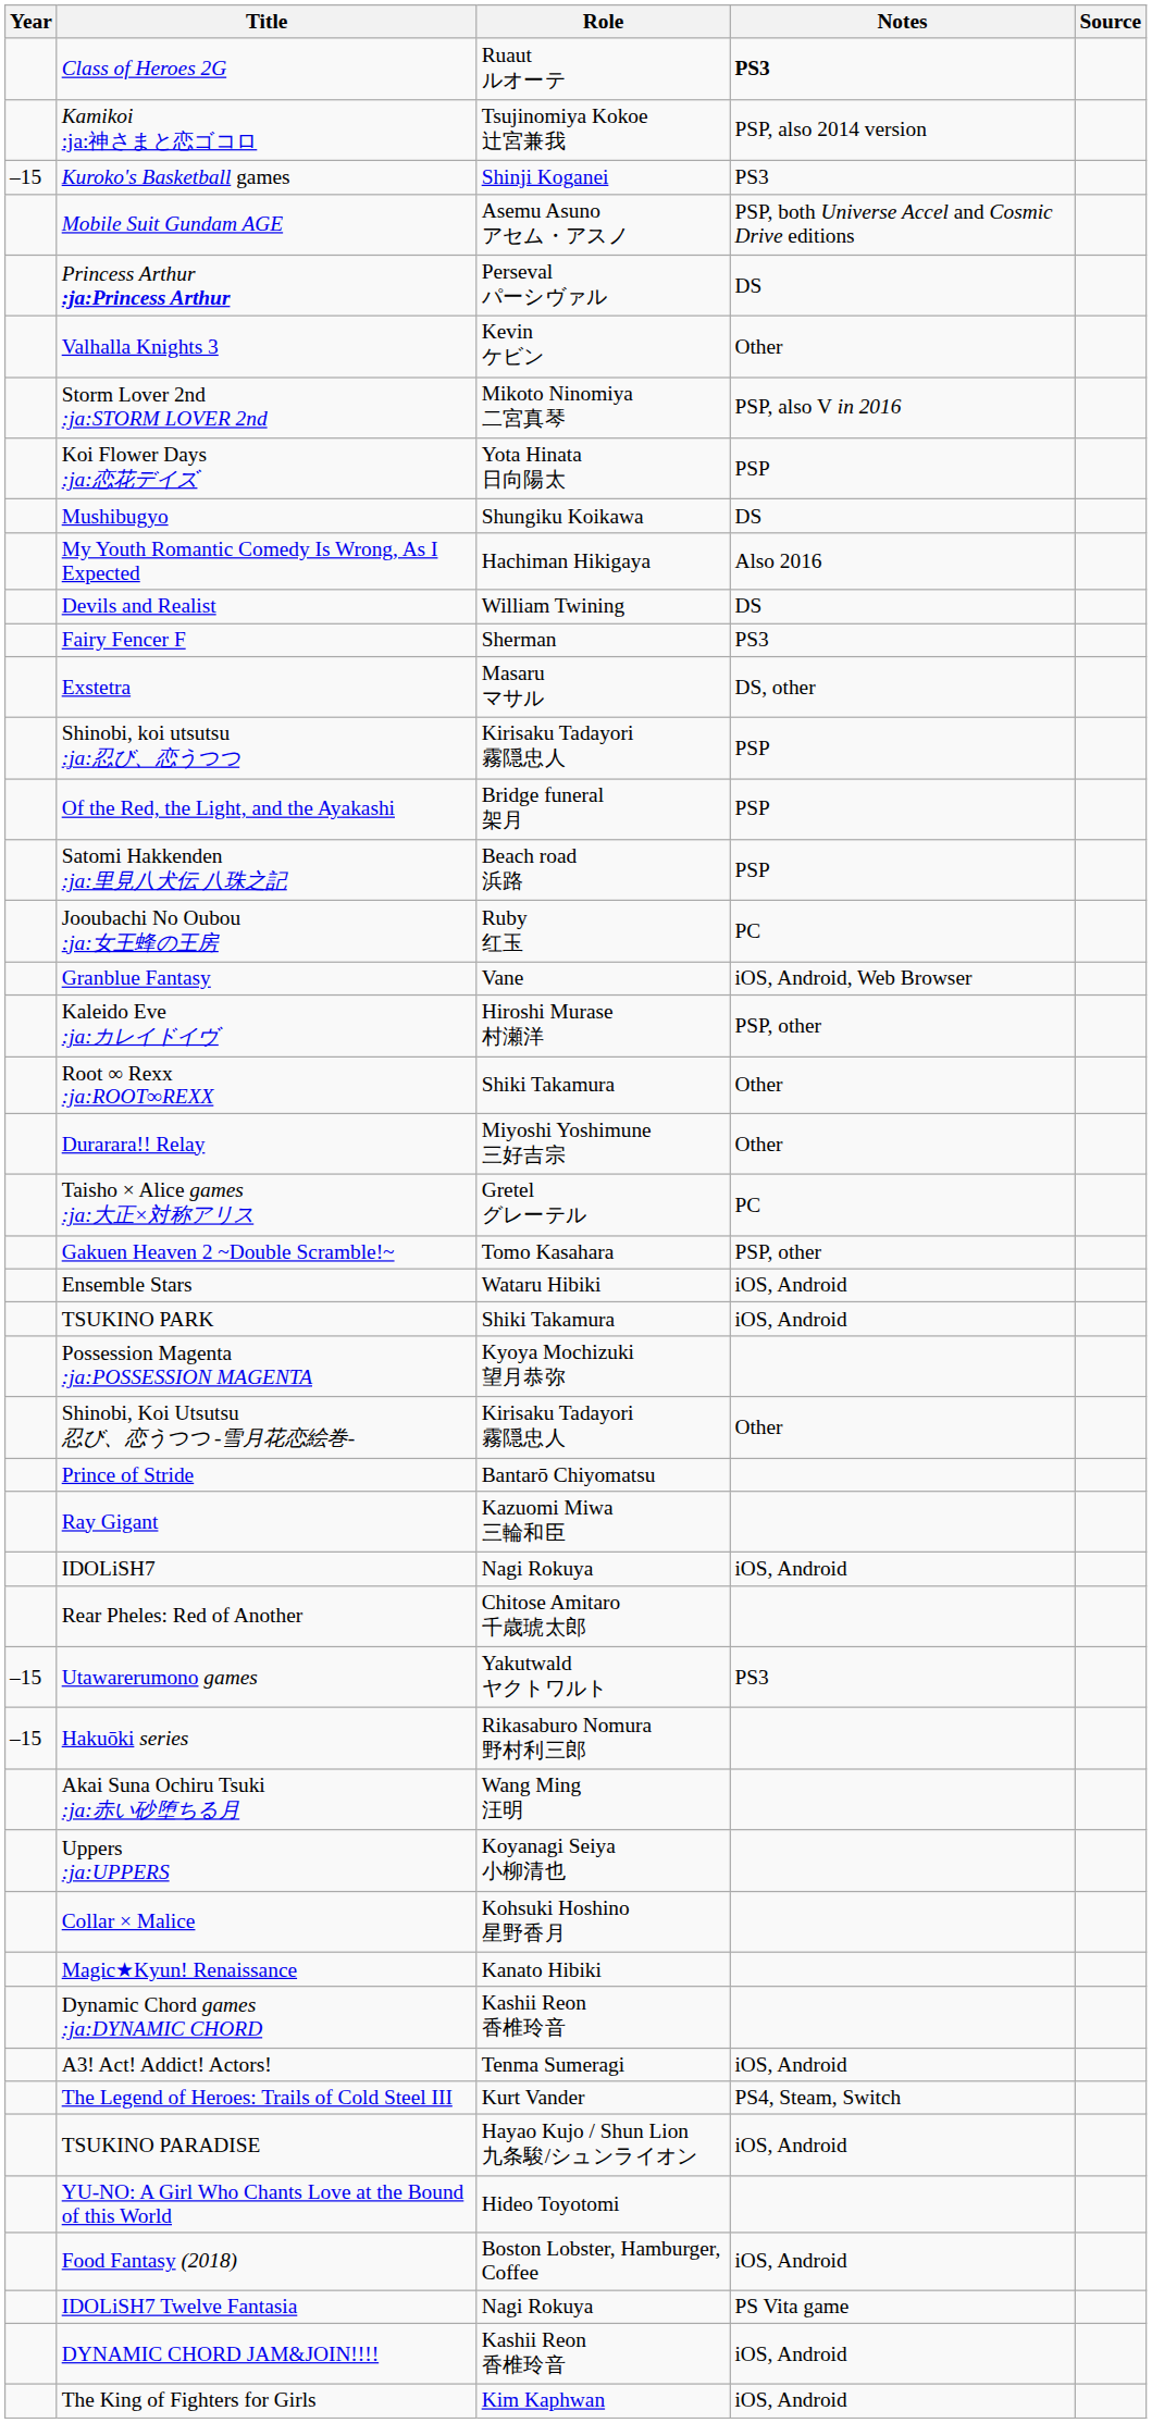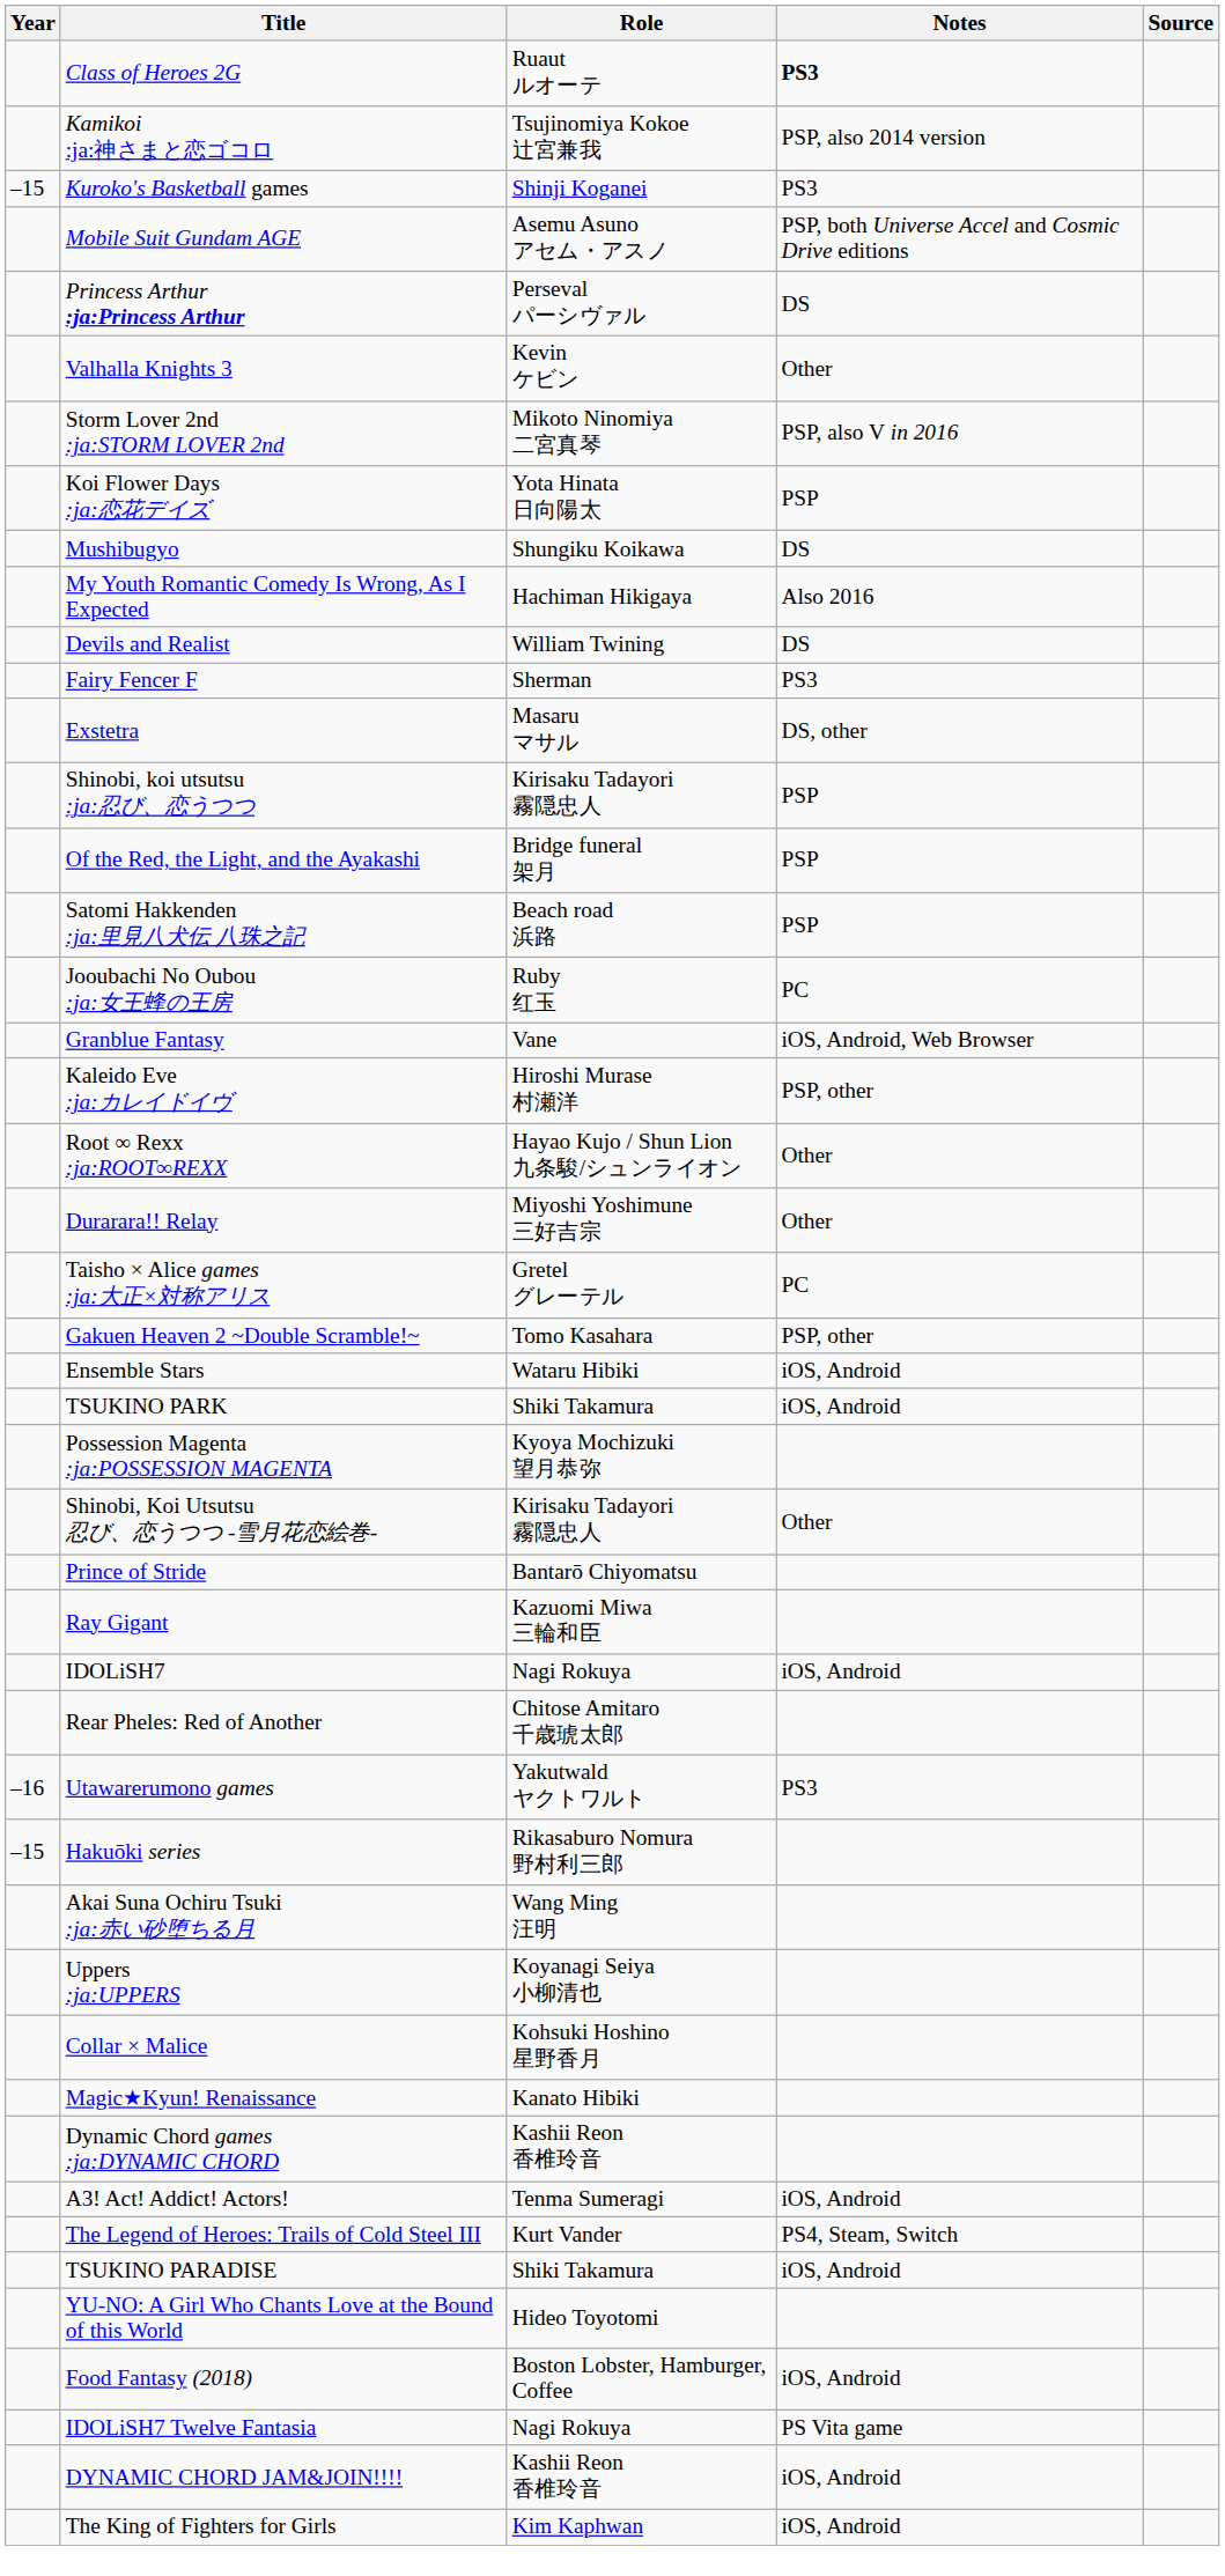Root ∞ Rexx :ja:ROOT∞REXX | Role: Shiki Takamura -> Hayao Kujo / Shun Lion 九条駿/シュンライオン
Utawarerumono games | Year: –15 -> –16
TSUKINO PARADISE | Role: Hayao Kujo / Shun Lion 九条駿/シュンライオン -> Shiki Takamura
